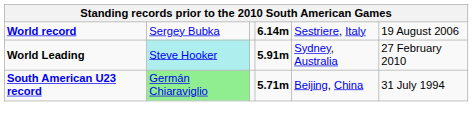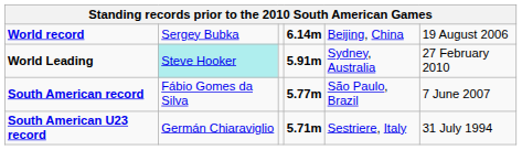World record | column 5: Sestriere, Italy -> Beijing, China
+ row: South American record | Fábio Gomes da Silva | 5.77m | São Paulo, Brazil | 7 June 2007
South American U23 record | column 2: lightgreen background -> no background
South American U23 record | column 5: Beijing, China -> Sestriere, Italy
